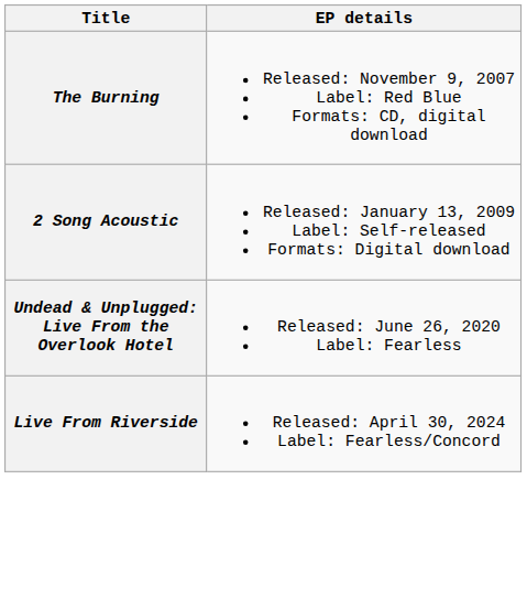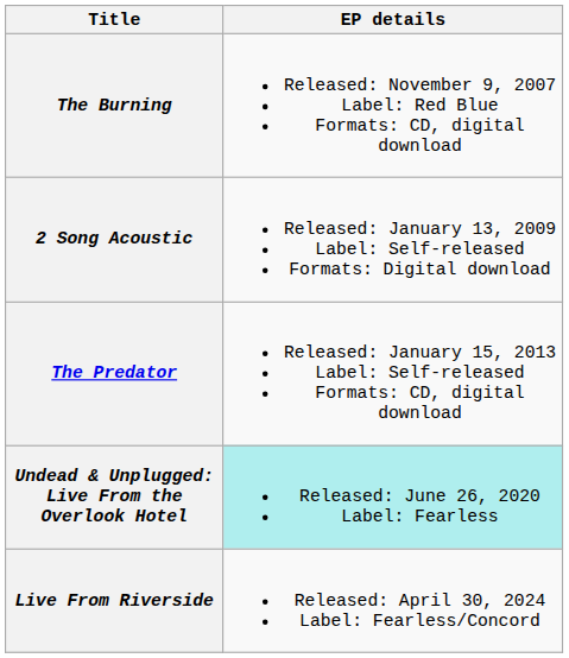+ row: The Predator | Released: January 15, 2013 Label: Self-released Formats: CD, digital download
Undead & Unplugged: Live From the Overlook Hotel | EP details: no background -> paleturquoise background
